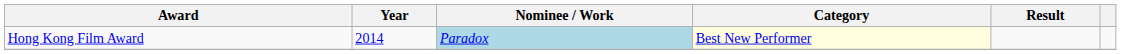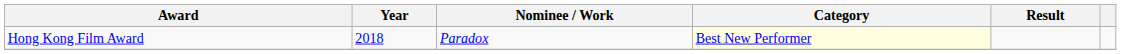Hong Kong Film Award | Year: 2014 -> 2018
Hong Kong Film Award | Nominee / Work: lightblue background -> no background
